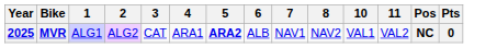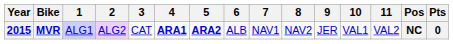+ column: 9 | JER
MVR | Year: 2025 -> 2015
MVR | 4: normal -> bold
